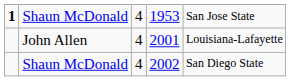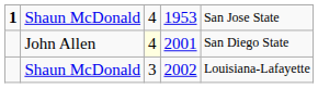2001 | column 3: no background -> lightyellow background
2001 | column 5: Louisiana-Lafayette -> San Diego State
2002 | column 3: 4 -> 3
2002 | column 5: San Diego State -> Louisiana-Lafayette
